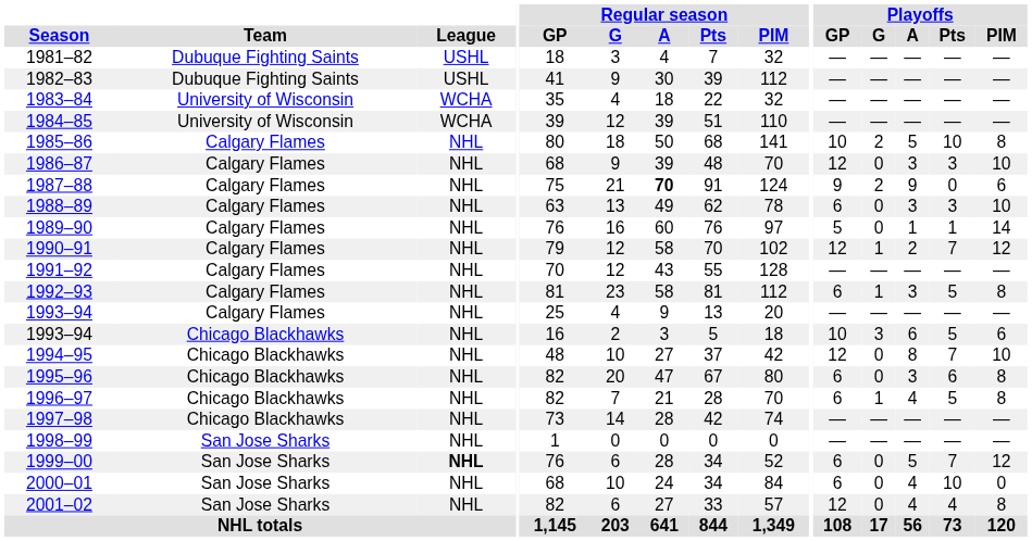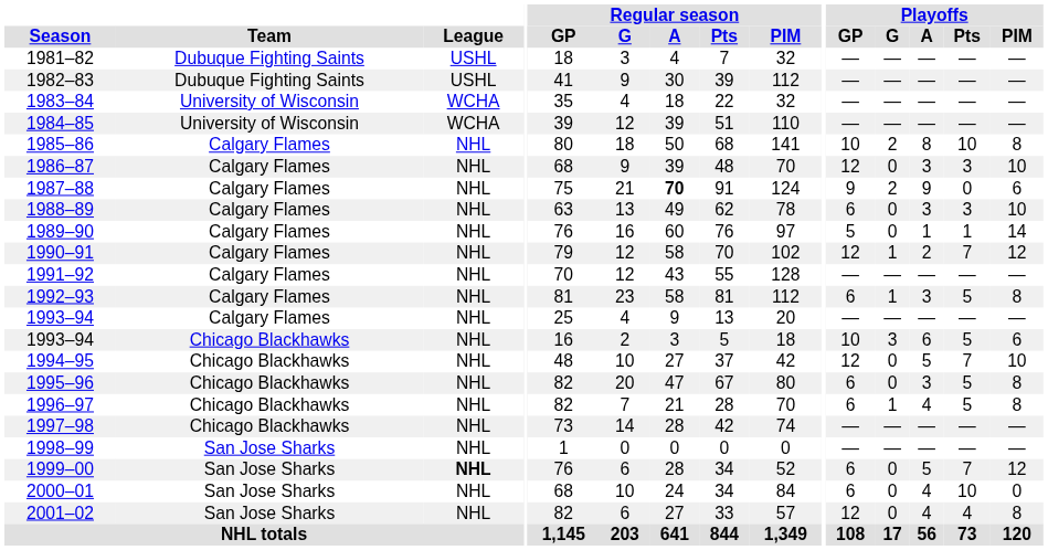1985–86 | Playoffs / A: 5 -> 8
1994–95 | Playoffs / A: 8 -> 5
1995–96 | Playoffs / Pts: 6 -> 5
